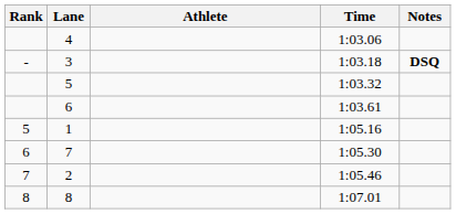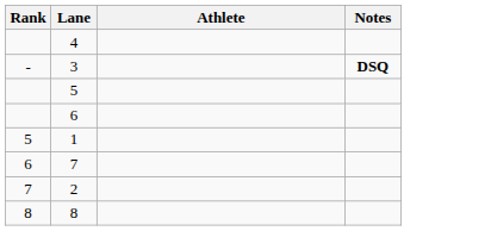- column: Time | 1:03.06 | 1:03.18 | 1:03.32 | 1:03.61 | 1:05.16 | 1:05.30 | 1:05.46 | 1:07.01
